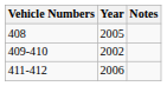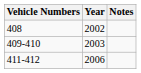408 | Year: 2005 -> 2002
409-410 | Year: 2002 -> 2003
